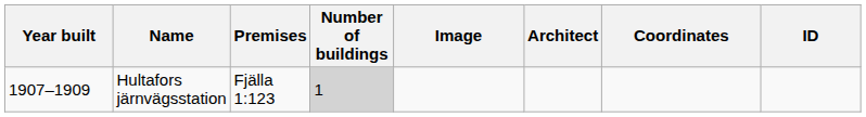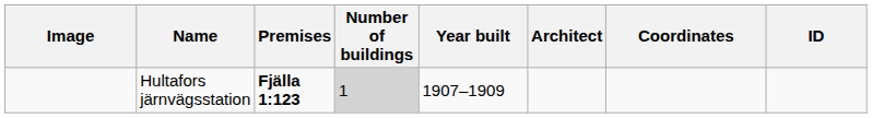columns swapped: Image <-> Year built
Hultafors järnvägsstation | Premises: normal -> bold
